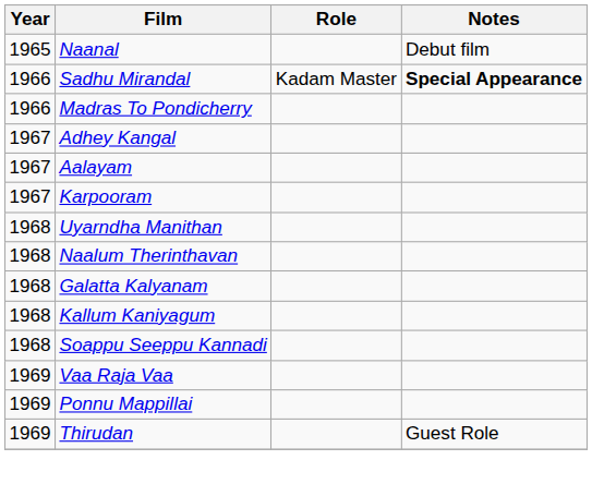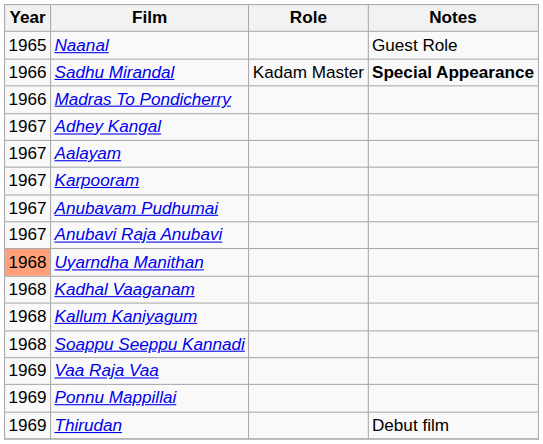Naanal | Notes: Debut film -> Guest Role
+ row: 1967 | Anubavam Pudhumai
+ row: 1967 | Anubavi Raja Anubavi
Uyarndha Manithan | Year: no background -> lightsalmon background
- row: 1968 | Naalum Therinthavan
- row: 1968 | Galatta Kalyanam
+ row: 1968 | Kadhal Vaaganam
Thirudan | Notes: Guest Role -> Debut film
